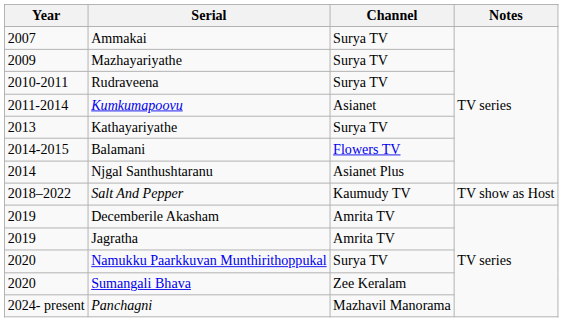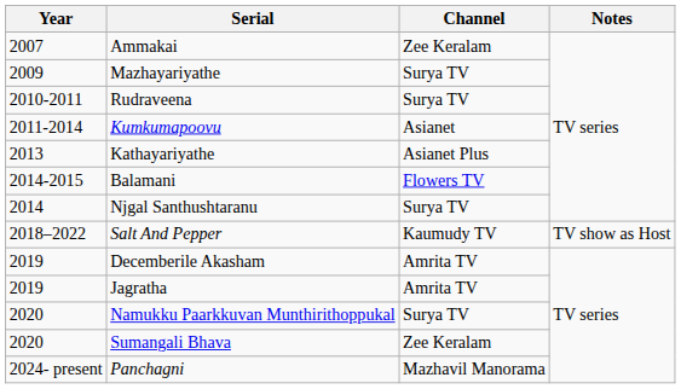Ammakai | Channel: Surya TV -> Zee Keralam
Kathayariyathe | Channel: Surya TV -> Asianet Plus
Njgal Santhushtaranu | Channel: Asianet Plus -> Surya TV
